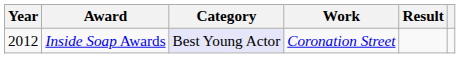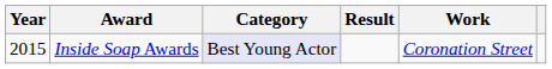columns swapped: Work <-> Result
Inside Soap Awards | Year: 2012 -> 2015
